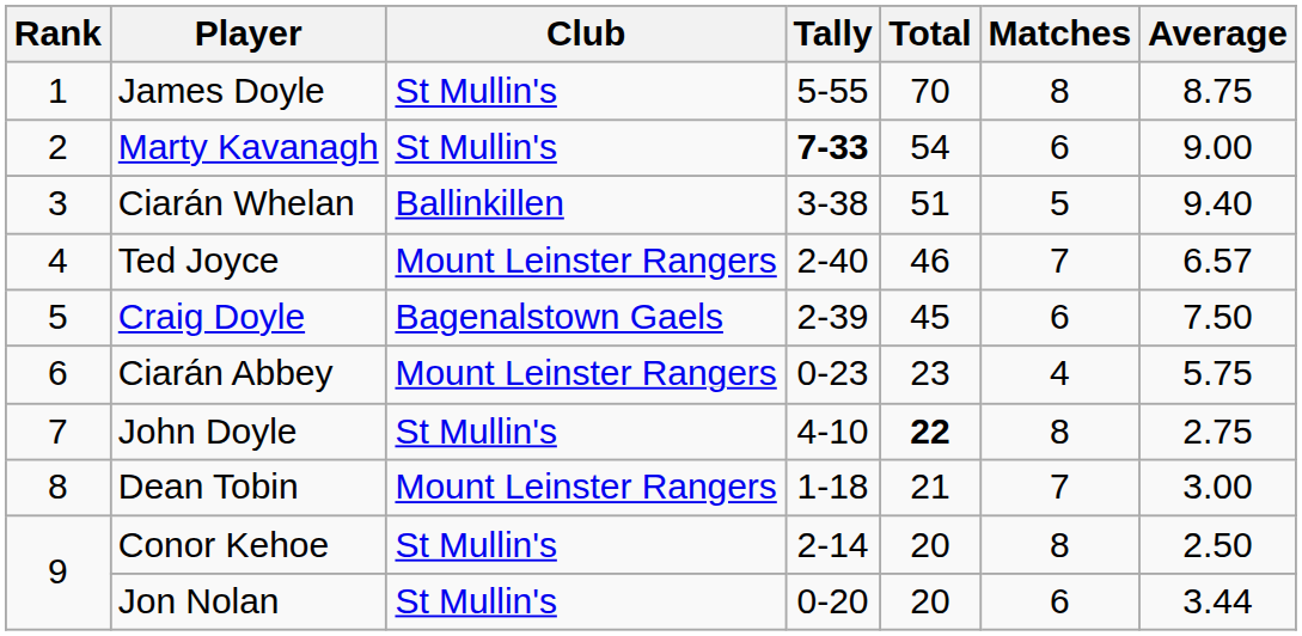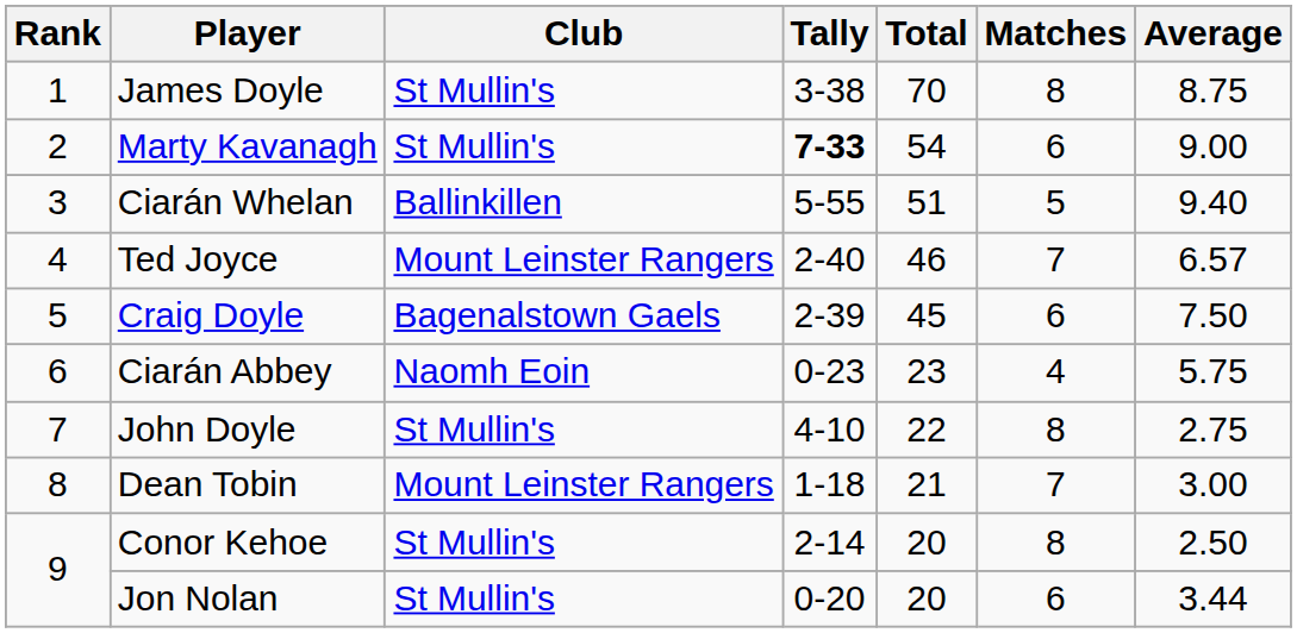James Doyle | Tally: 5-55 -> 3-38
Ciarán Whelan | Tally: 3-38 -> 5-55
Ciarán Abbey | Club: Mount Leinster Rangers -> Naomh Eoin
John Doyle | Total: bold -> normal
